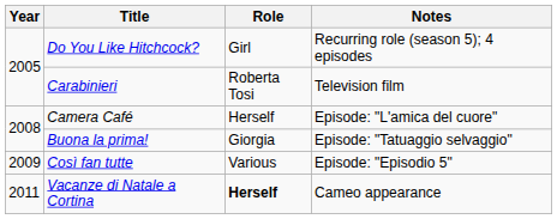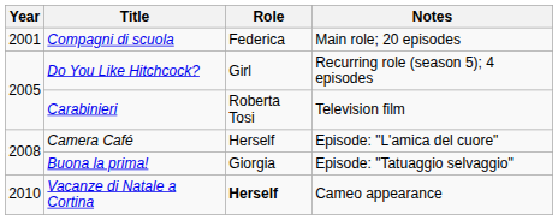+ row: 2001 | Compagni di scuola | Federica | Main role; 20 episodes
- row: 2009 | Così fan tutte | Various | Episode: "Episodio 5"
Vacanze di Natale a Cortina | Year: 2011 -> 2010
